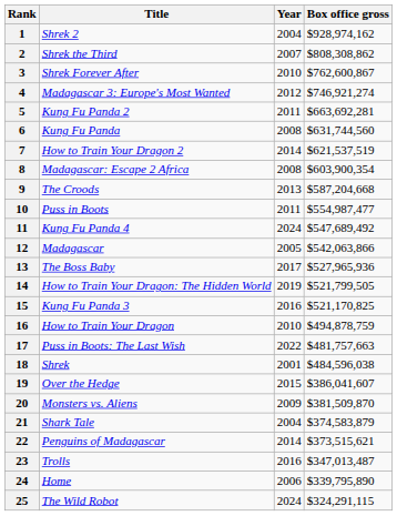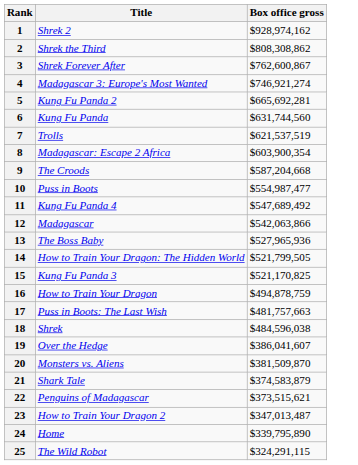- column: Year | 2004 | 2007 | 2010 | 2012 | 2011 | 2008 | 2014 | 2008 | 2013 | 2011 | 2024 | 2005 | 2017 | 2019 | 2016 | 2010 | 2022 | 2001 | 2015 | 2009 | 2004 | 2014 | 2016 | 2006 | 2024
5 | Box office gross: $663,692,281 -> $665,692,281
7 | Title: How to Train Your Dragon 2 -> Trolls
23 | Title: Trolls -> How to Train Your Dragon 2
